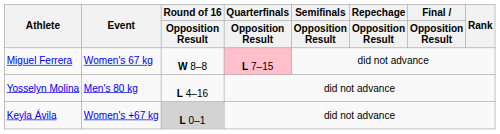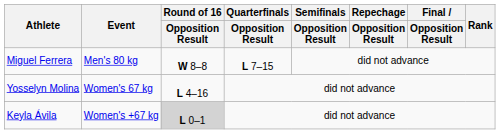Miguel Ferrera | Event: Women's 67 kg -> Men's 80 kg
Miguel Ferrera | Quarterfinals / Opposition Result: pink background -> no background
Yosselyn Molina | Event: Men's 80 kg -> Women's 67 kg
